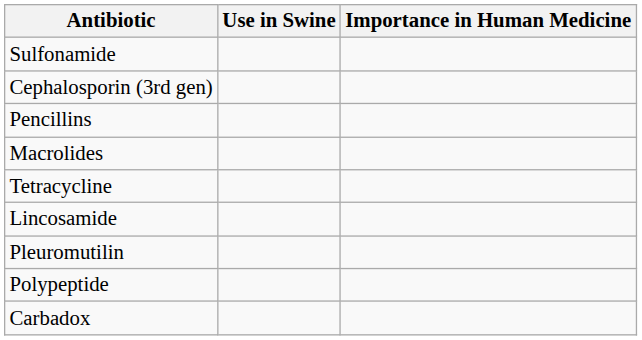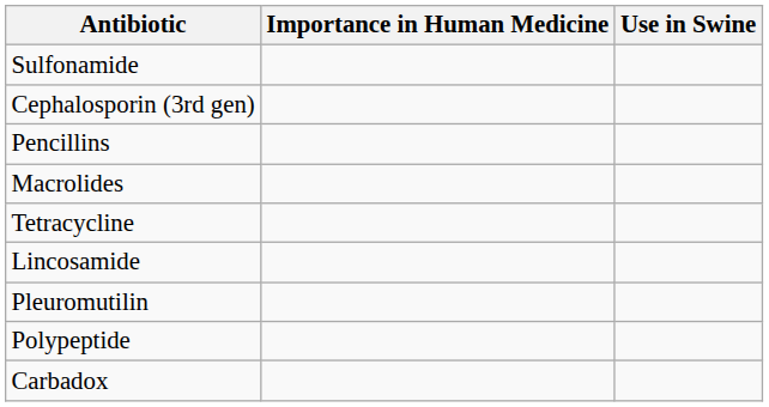columns swapped: Use in Swine <-> Importance in Human Medicine
